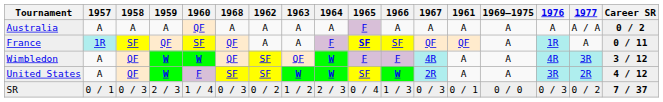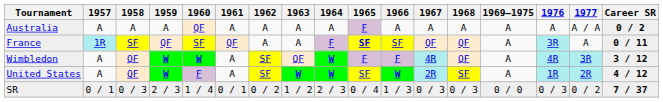columns swapped: 1961 <-> 1968
France | 1976: 1R -> 3R
United States | 1976: 3R -> 1R
